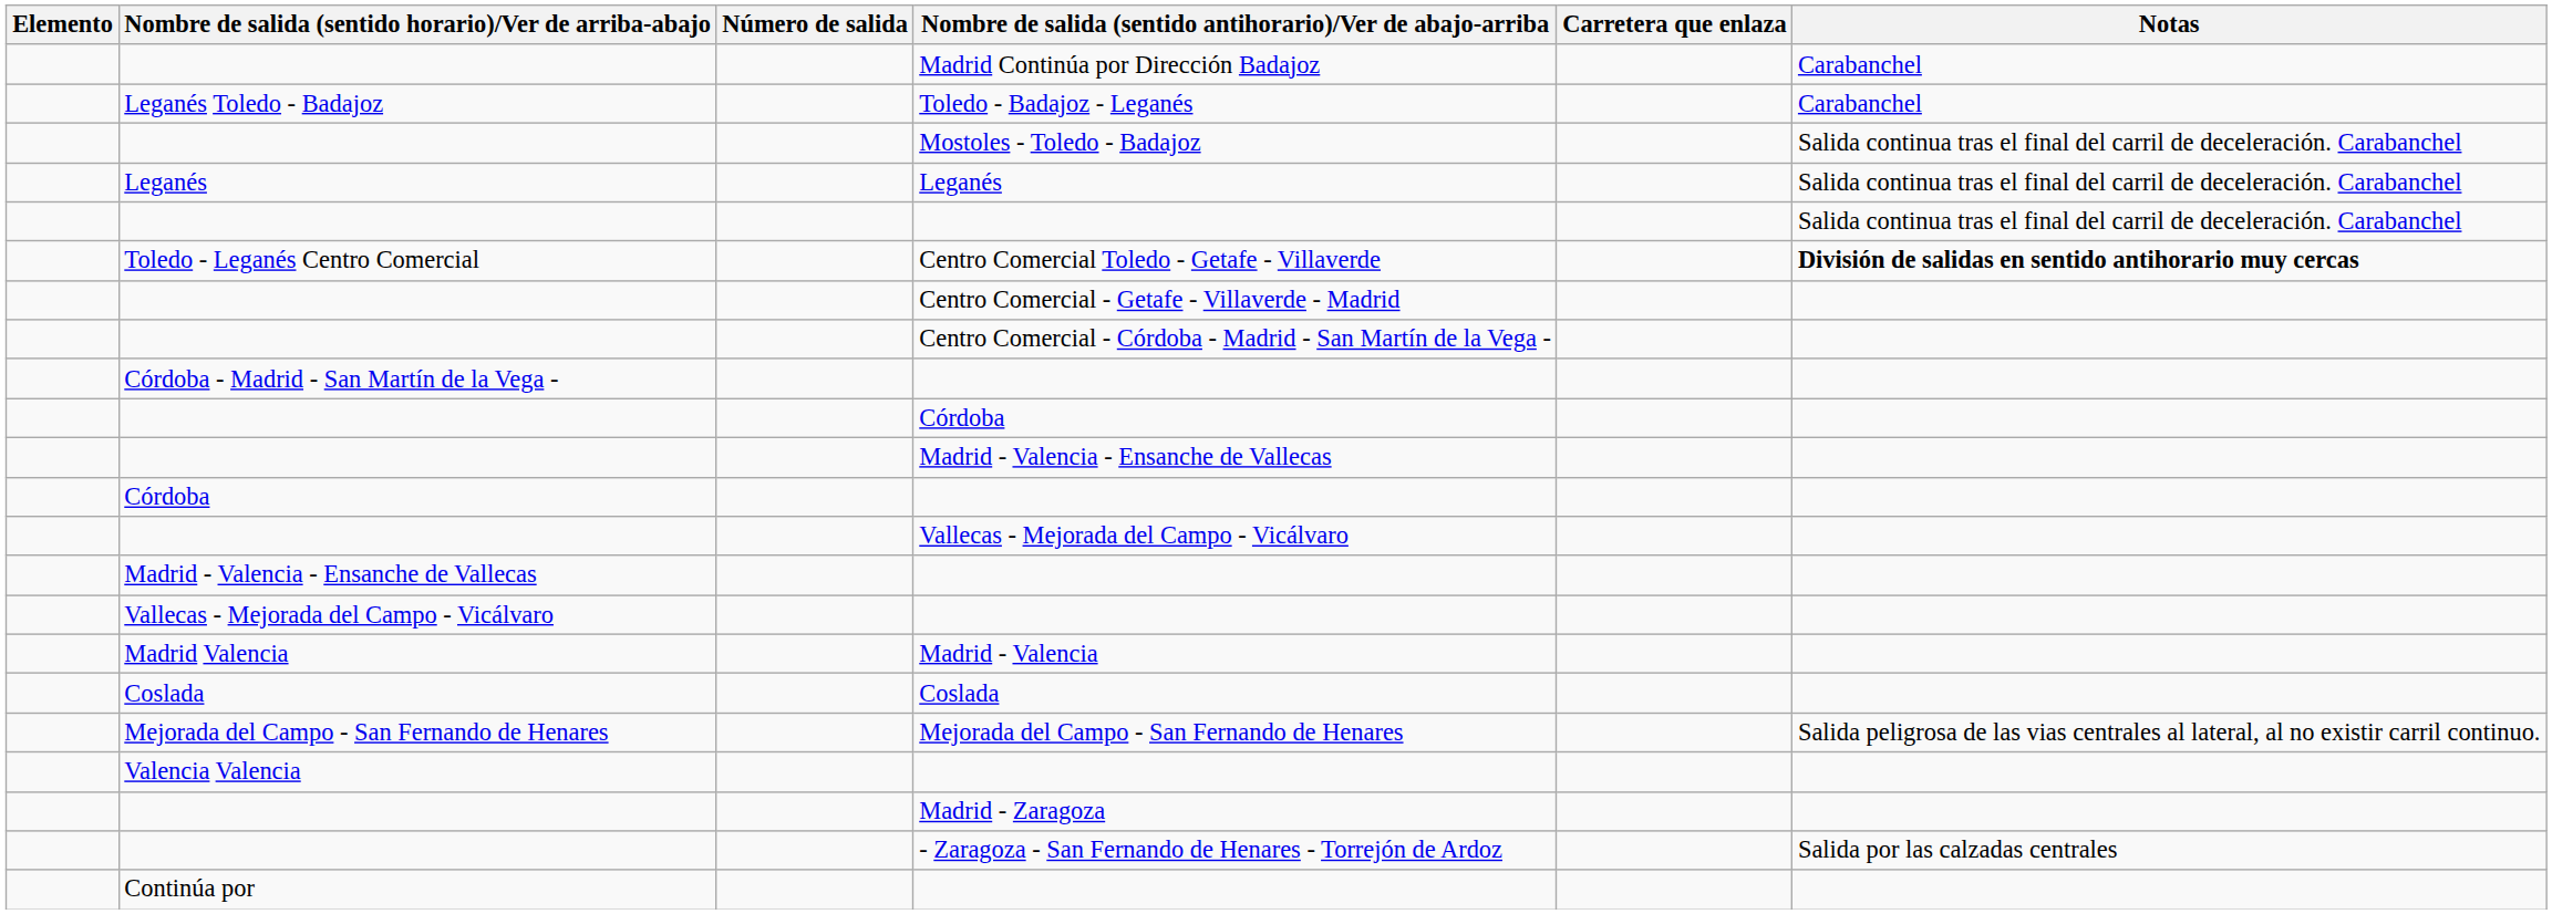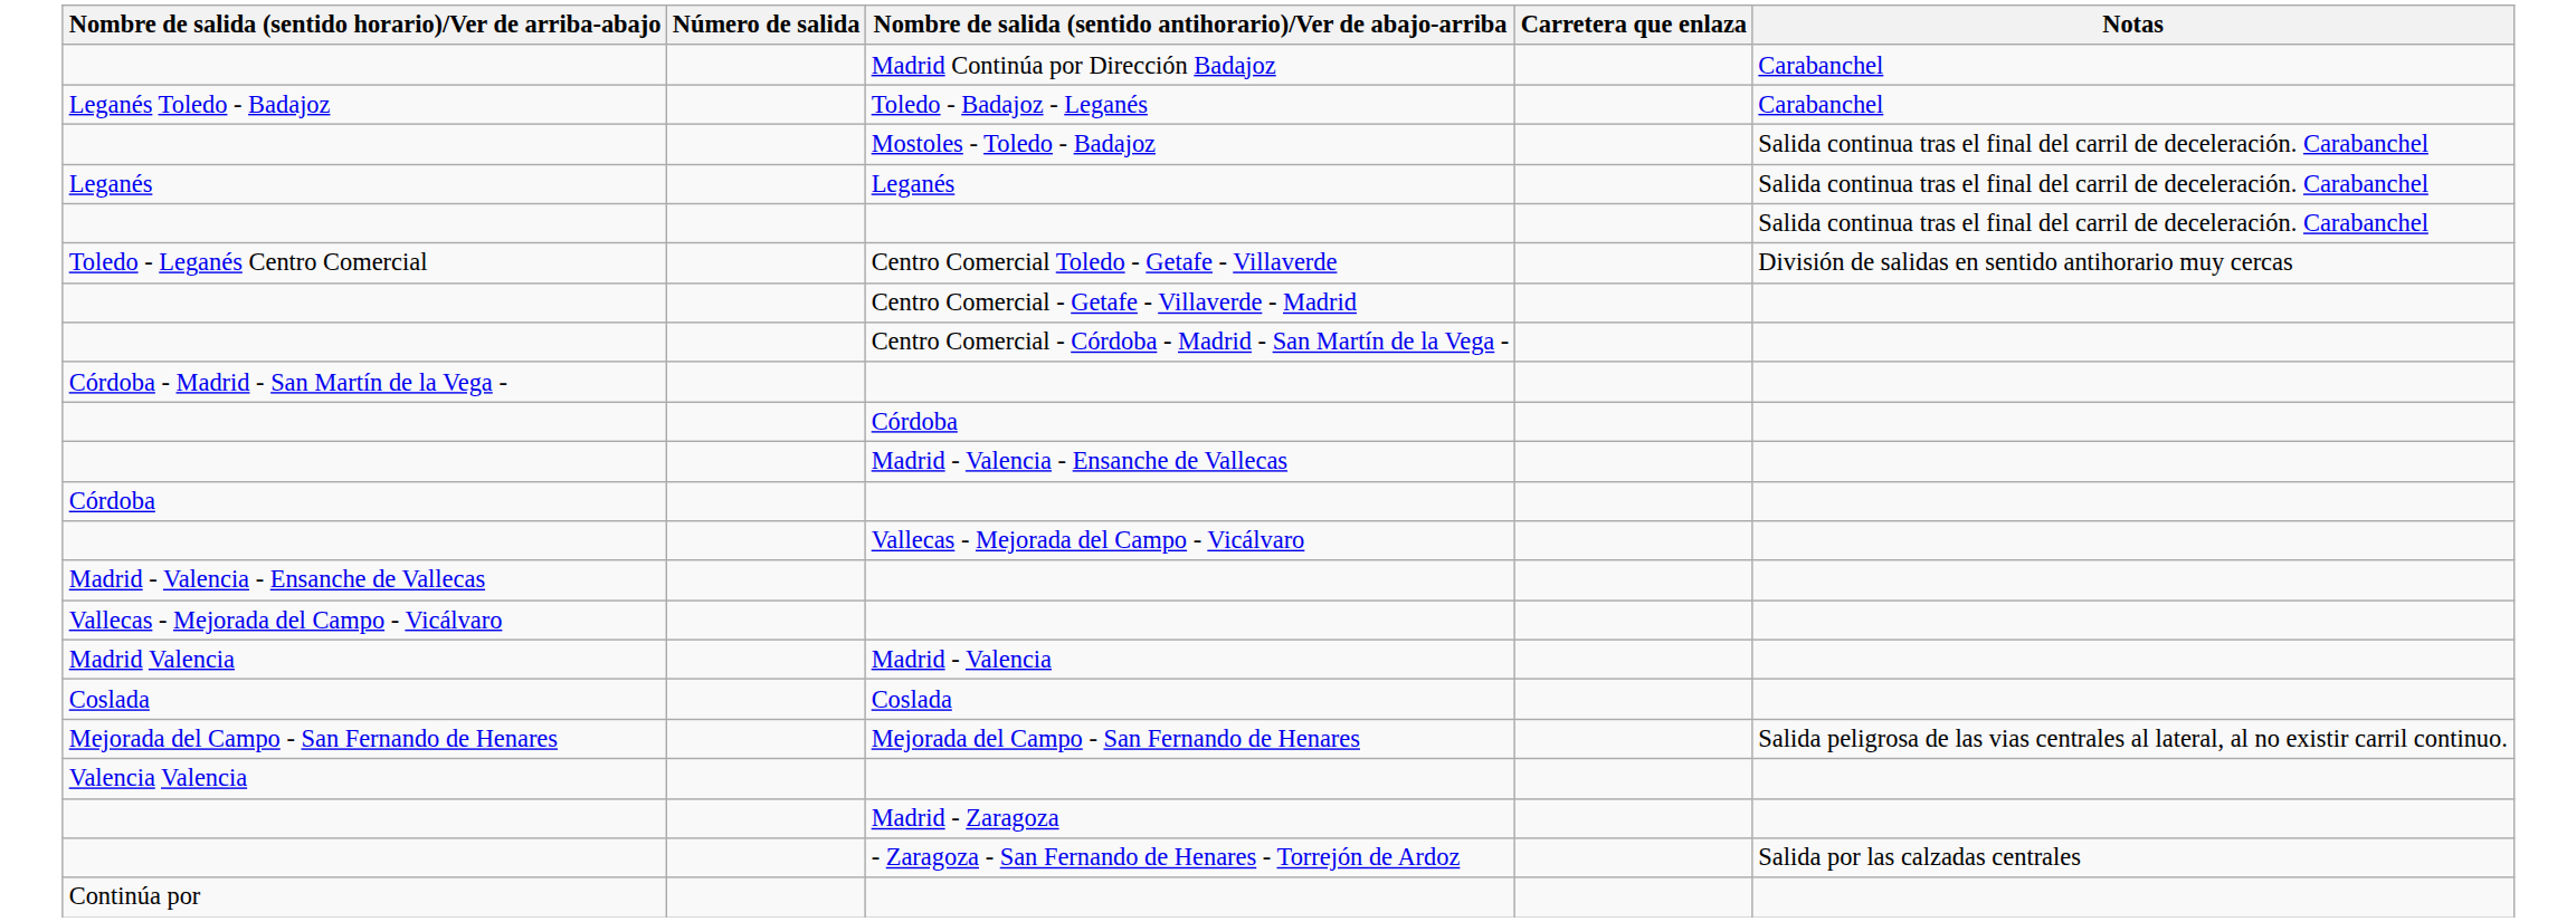- column: Elemento
Centro Comercial Toledo - Getafe - Villaverde | Notas: bold -> normal
